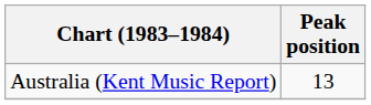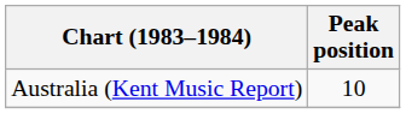Australia (Kent Music Report) | Peak position: 13 -> 10
